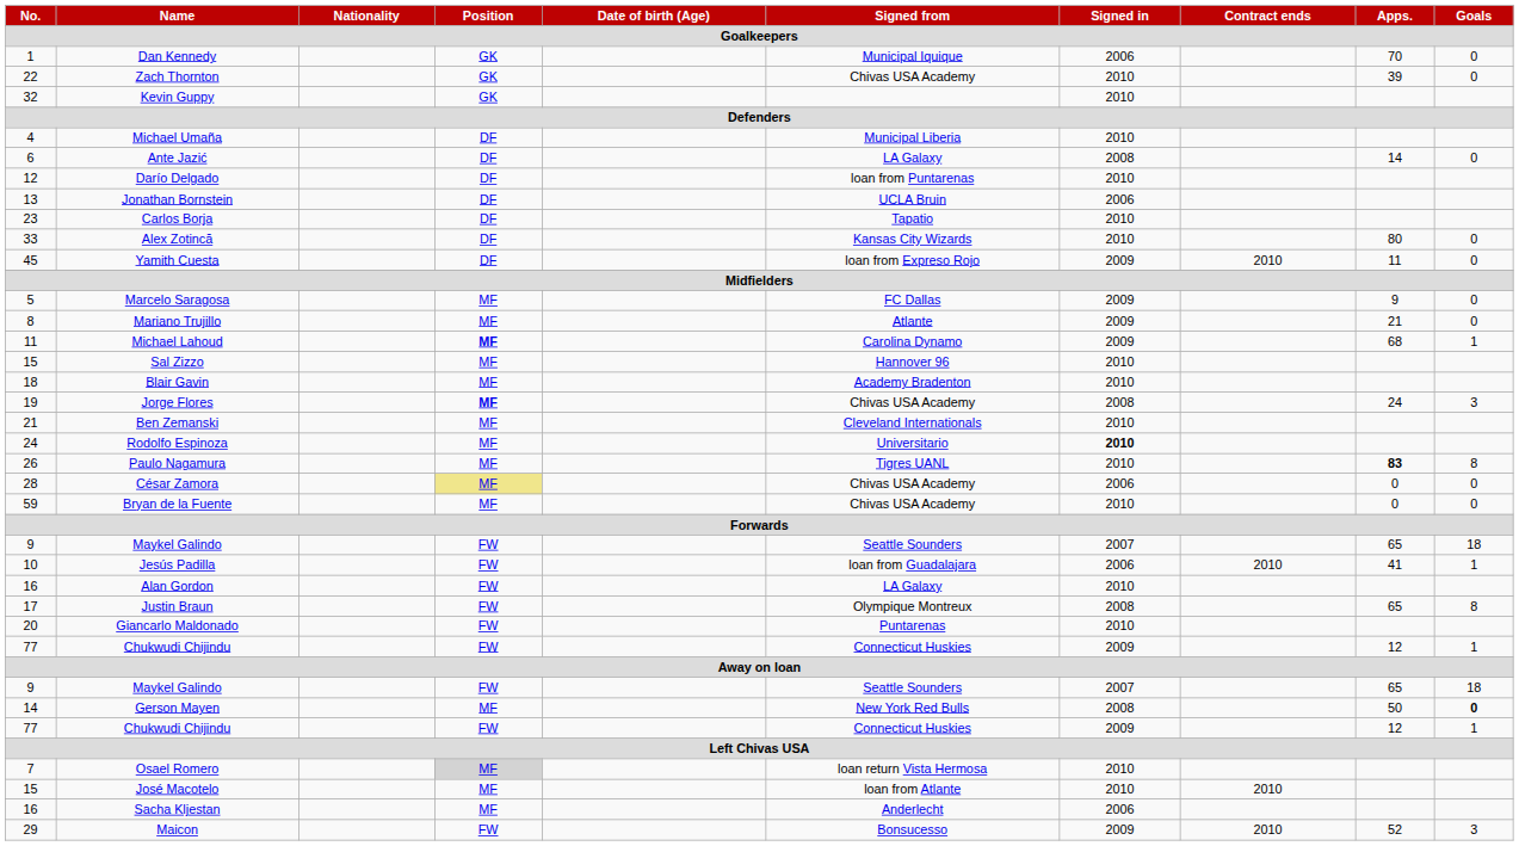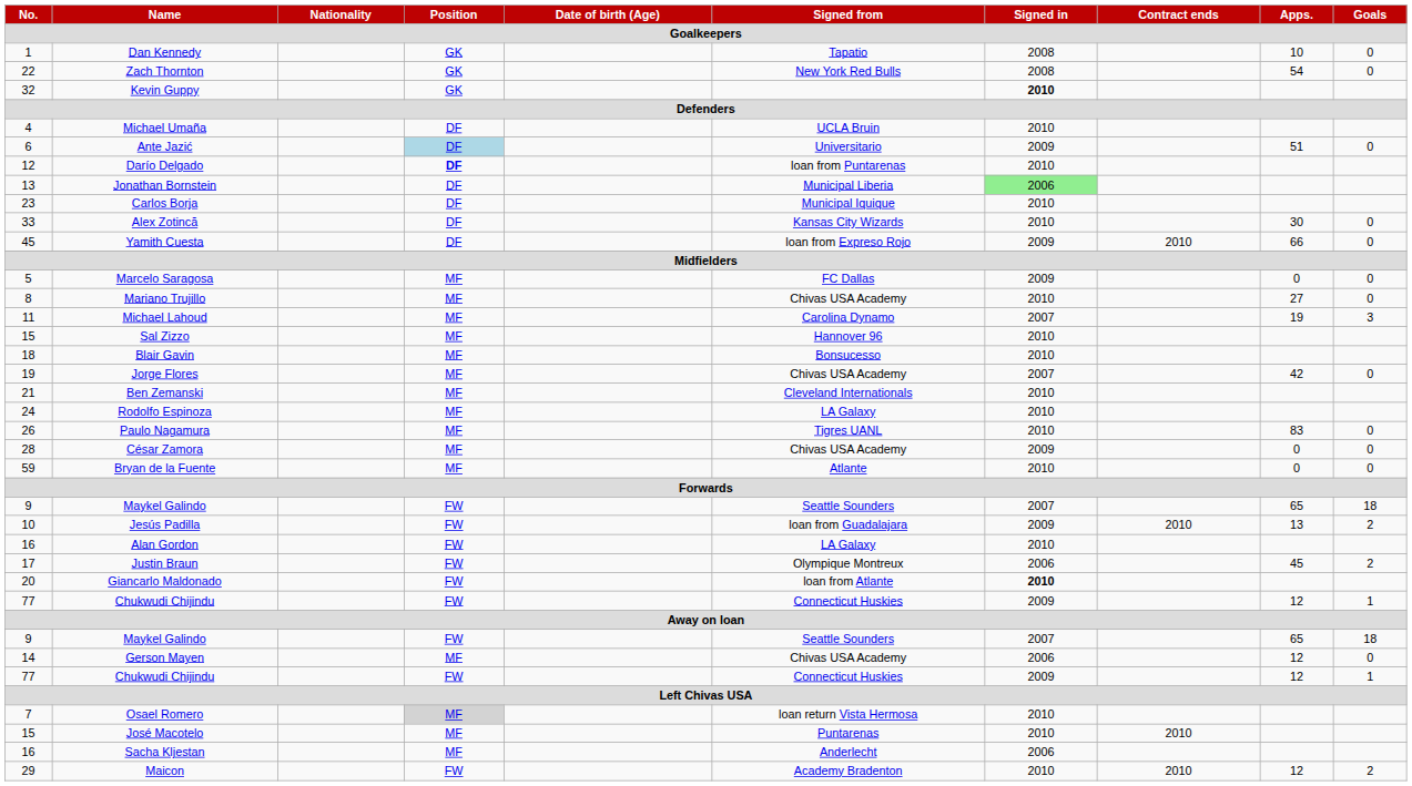Dan Kennedy | Signed from: Municipal Iquique -> Tapatio
Dan Kennedy | Signed in: 2006 -> 2008
Dan Kennedy | Apps.: 70 -> 10
Zach Thornton | Signed from: Chivas USA Academy -> New York Red Bulls
Zach Thornton | Signed in: 2010 -> 2008
Zach Thornton | Apps.: 39 -> 54
Kevin Guppy | Signed in: normal -> bold
Michael Umaña | Signed from: Municipal Liberia -> UCLA Bruin
Ante Jazić | Position: no background -> lightblue background
Ante Jazić | Signed from: LA Galaxy -> Universitario
Ante Jazić | Signed in: 2008 -> 2009
Ante Jazić | Apps.: 14 -> 51
Darío Delgado | Position: normal -> bold
Jonathan Bornstein | Signed from: UCLA Bruin -> Municipal Liberia
Jonathan Bornstein | Signed in: no background -> lightgreen background
Carlos Borja | Signed from: Tapatio -> Municipal Iquique
Alex Zotincă | Apps.: 80 -> 30
Yamith Cuesta | Apps.: 11 -> 66
Marcelo Saragosa | Apps.: 9 -> 0
Mariano Trujillo | Signed from: Atlante -> Chivas USA Academy
Mariano Trujillo | Signed in: 2009 -> 2010
Mariano Trujillo | Apps.: 21 -> 27
Michael Lahoud | Position: bold -> normal
Michael Lahoud | Signed in: 2009 -> 2007
Michael Lahoud | Apps.: 68 -> 19
Michael Lahoud | Goals: 1 -> 3
Blair Gavin | Signed from: Academy Bradenton -> Bonsucesso
Jorge Flores | Position: bold -> normal
Jorge Flores | Signed in: 2008 -> 2007
Jorge Flores | Apps.: 24 -> 42
Jorge Flores | Goals: 3 -> 0
Rodolfo Espinoza | Signed from: Universitario -> LA Galaxy
Rodolfo Espinoza | Signed in: bold -> normal
Paulo Nagamura | Apps.: bold -> normal
Paulo Nagamura | Goals: 8 -> 0
César Zamora | Position: khaki background -> no background
César Zamora | Signed in: 2006 -> 2009
Bryan de la Fuente | Signed from: Chivas USA Academy -> Atlante
Jesús Padilla | Signed in: 2006 -> 2009
Jesús Padilla | Apps.: 41 -> 13
Jesús Padilla | Goals: 1 -> 2
Justin Braun | Signed in: 2008 -> 2006
Justin Braun | Apps.: 65 -> 45
Justin Braun | Goals: 8 -> 2
Giancarlo Maldonado | Signed from: Puntarenas -> loan from Atlante
Giancarlo Maldonado | Signed in: normal -> bold
Gerson Mayen | Signed from: New York Red Bulls -> Chivas USA Academy
Gerson Mayen | Signed in: 2008 -> 2006
Gerson Mayen | Apps.: 50 -> 12
Gerson Mayen | Goals: bold -> normal
José Macotelo | Signed from: loan from Atlante -> Puntarenas
Maicon | Signed from: Bonsucesso -> Academy Bradenton
Maicon | Signed in: 2009 -> 2010
Maicon | Apps.: 52 -> 12
Maicon | Goals: 3 -> 2
